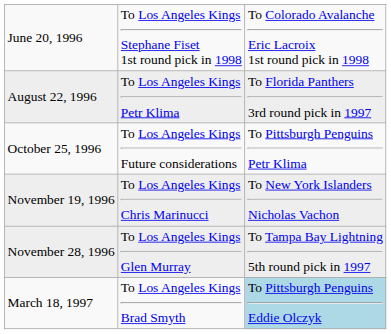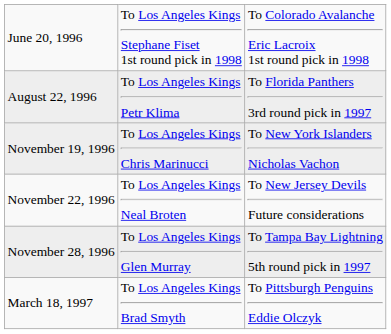- row: October 25, 1996 | To Los Angeles Kings Future considerations | To Pittsburgh Penguins Petr Klima
+ row: November 22, 1996 | To Los Angeles Kings Neal Broten | To New Jersey Devils Future considerations
March 18, 1997 | column 3: lightblue background -> no background
